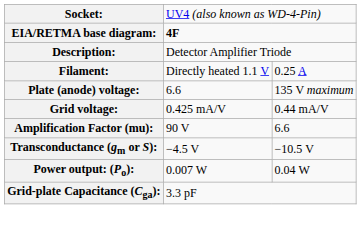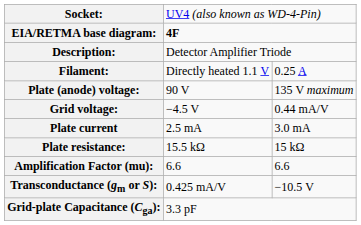Plate (anode) voltage: | column 2: 6.6 -> 90 V
Grid voltage: | column 2: 0.425 mA/V -> −4.5 V
+ row: Plate current | 2.5 mA | 3.0 mA
+ row: Plate resistance: | 15.5 kΩ | 15 kΩ
Amplification Factor (mu): | column 2: 90 V -> 6.6
Transconductance (gm or S): | column 2: −4.5 V -> 0.425 mA/V
- row: Power output: (Po): | 0.007 W | 0.04 W
